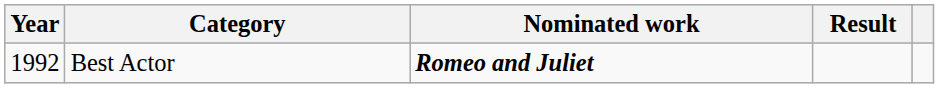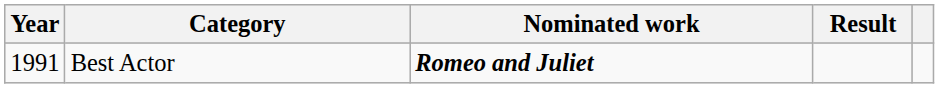Best Actor | Year: 1992 -> 1991
